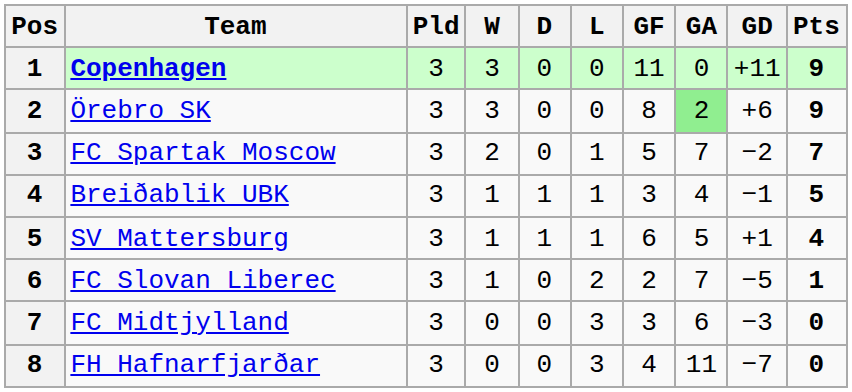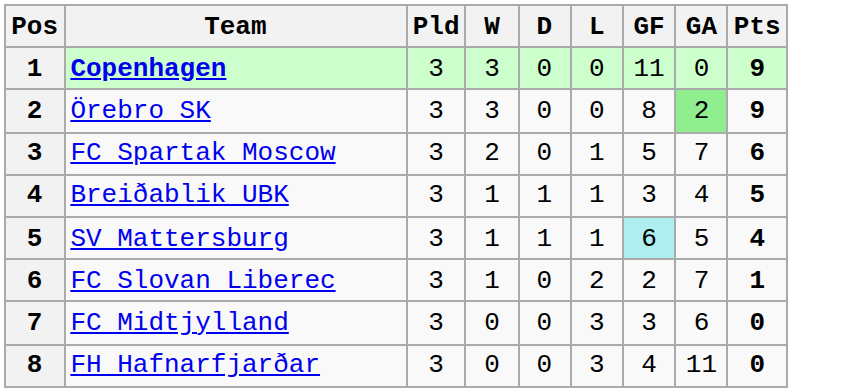- column: GD | +11 | +6 | −2 | −1 | +1 | −5 | −3 | −7
FC Spartak Moscow | Pts: 7 -> 6
SV Mattersburg | GF: no background -> paleturquoise background
